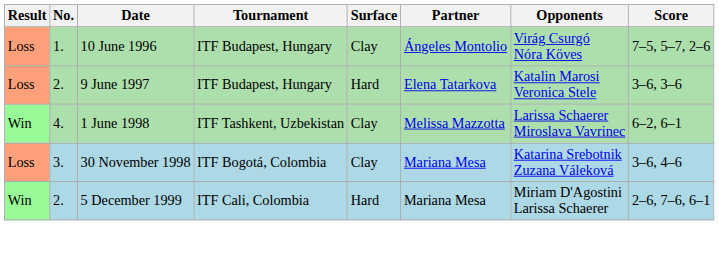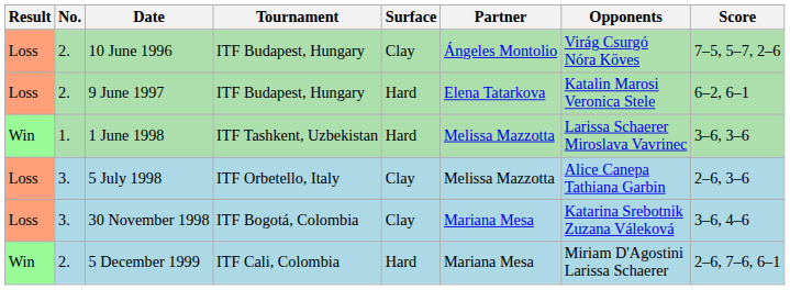10 June 1996 | No.: 1. -> 2.
9 June 1997 | Score: 3–6, 3–6 -> 6–2, 6–1
1 June 1998 | No.: 4. -> 1.
1 June 1998 | Surface: Clay -> Hard
1 June 1998 | Score: 6–2, 6–1 -> 3–6, 3–6
+ row: Loss | 3. | 5 July 1998 | ITF Orbetello, Italy | Clay | Melissa Mazzotta | Alice Canepa Tathiana Garbin | 2–6, 3–6
